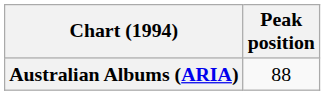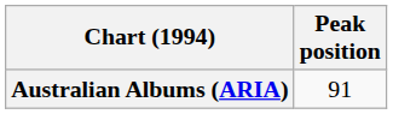Australian Albums (ARIA) | Peak position: 88 -> 91
